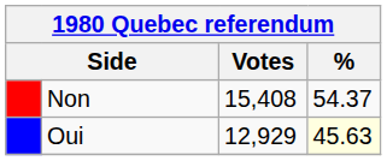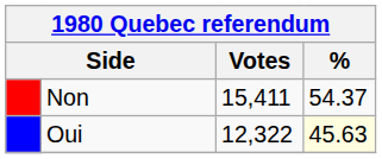Non | Votes: 15,408 -> 15,411
Oui | Votes: 12,929 -> 12,322
